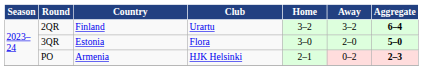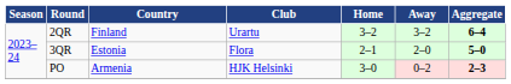3QR | Home: 3–0 -> 2–1
PO | Home: 2–1 -> 3–0
